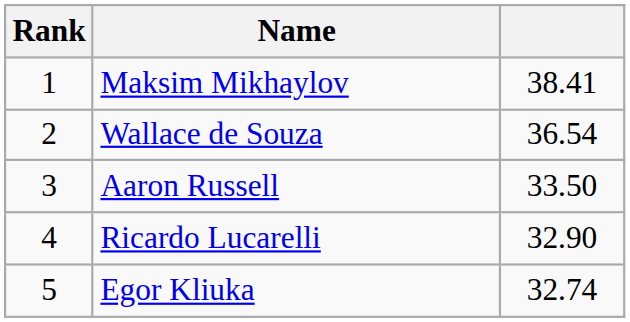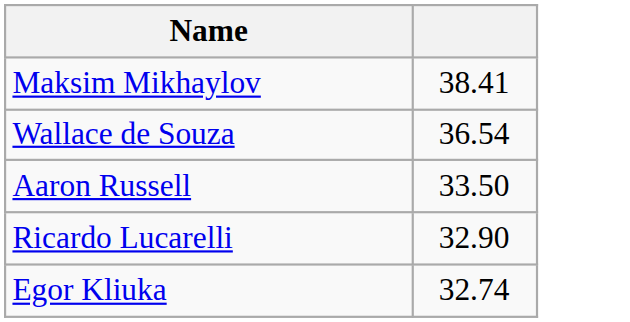- column: Rank | 1 | 2 | 3 | 4 | 5
